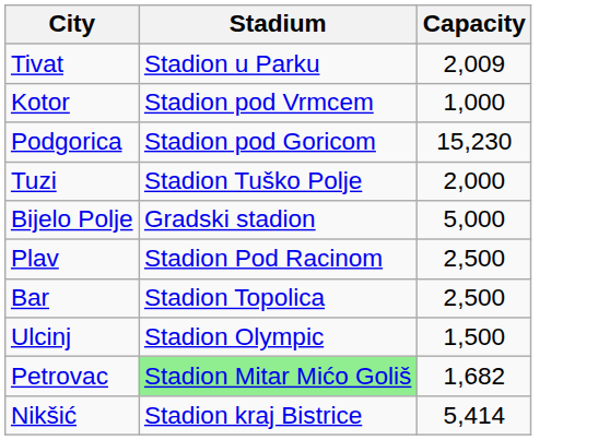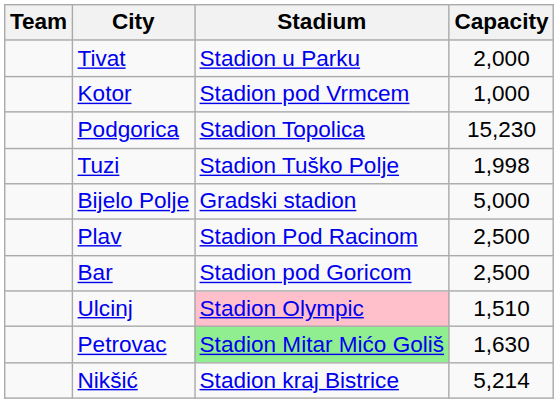+ column: Team
Tivat | Capacity: 2,009 -> 2,000
Podgorica | Stadium: Stadion pod Goricom -> Stadion Topolica
Tuzi | Capacity: 2,000 -> 1,998
Bar | Stadium: Stadion Topolica -> Stadion pod Goricom
Ulcinj | Stadium: no background -> pink background
Ulcinj | Capacity: 1,500 -> 1,510
Petrovac | Capacity: 1,682 -> 1,630
Nikšić | Capacity: 5,414 -> 5,214
